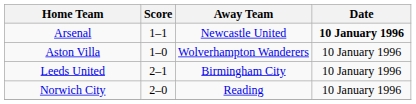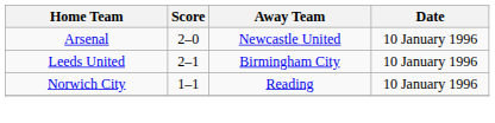Arsenal | Score: 1–1 -> 2–0
Arsenal | Date: bold -> normal
- row: Aston Villa | 1–0 | Wolverhampton Wanderers | 10 January 1996
Norwich City | Score: 2–0 -> 1–1
